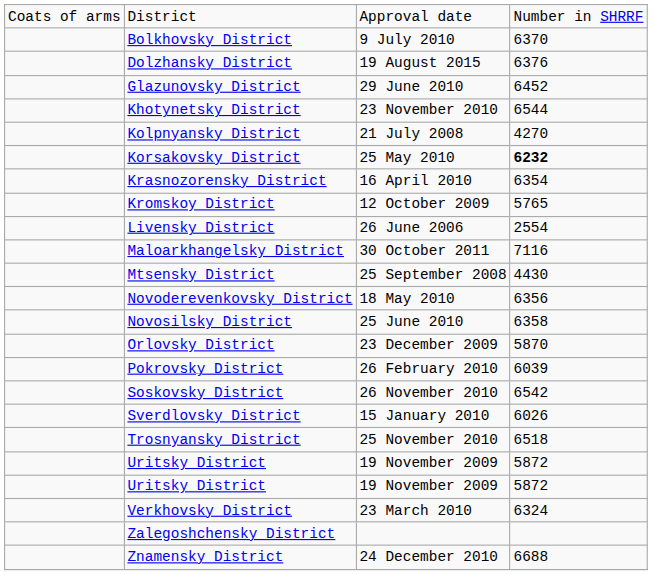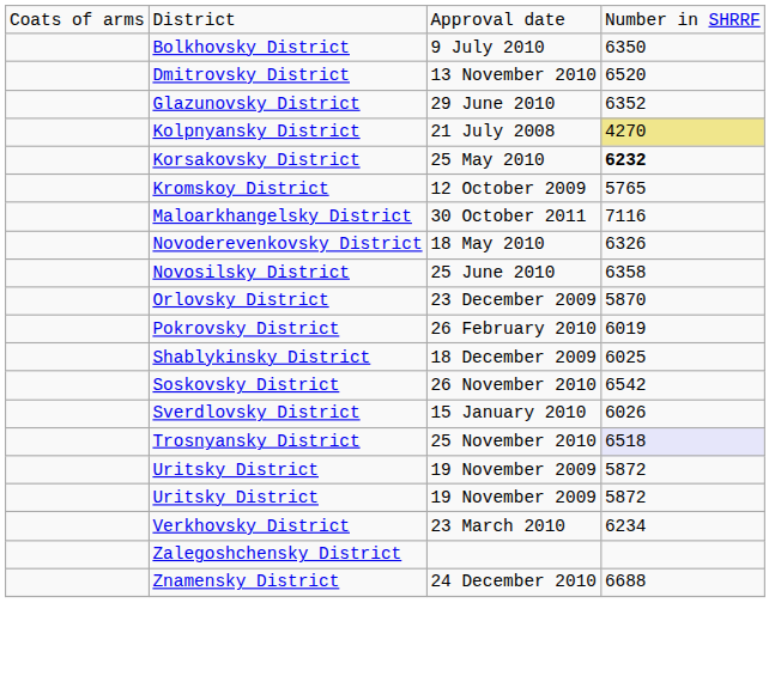Bolkhovsky District | column 4: 6370 -> 6350
+ row: Dmitrovsky District | 13 November 2010 | 6520
- row: Dolzhansky District | 19 August 2015 | 6376
Glazunovsky District | column 4: 6452 -> 6352
- row: Khotynetsky District | 23 November 2010 | 6544
Kolpnyansky District | column 4: no background -> khaki background
- row: Krasnozorensky District | 16 April 2010 | 6354
- row: Livensky District | 26 June 2006 | 2554
- row: Mtsensky District | 25 September 2008 | 4430
Novoderevenkovsky District | column 4: 6356 -> 6326
Pokrovsky District | column 4: 6039 -> 6019
+ row: Shablykinsky District | 18 December 2009 | 6025
Trosnyansky District | column 4: no background -> lavender background
Verkhovsky District | column 4: 6324 -> 6234
